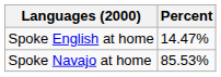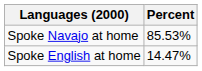rows swapped: Spoke Navajo at home <-> Spoke English at home
